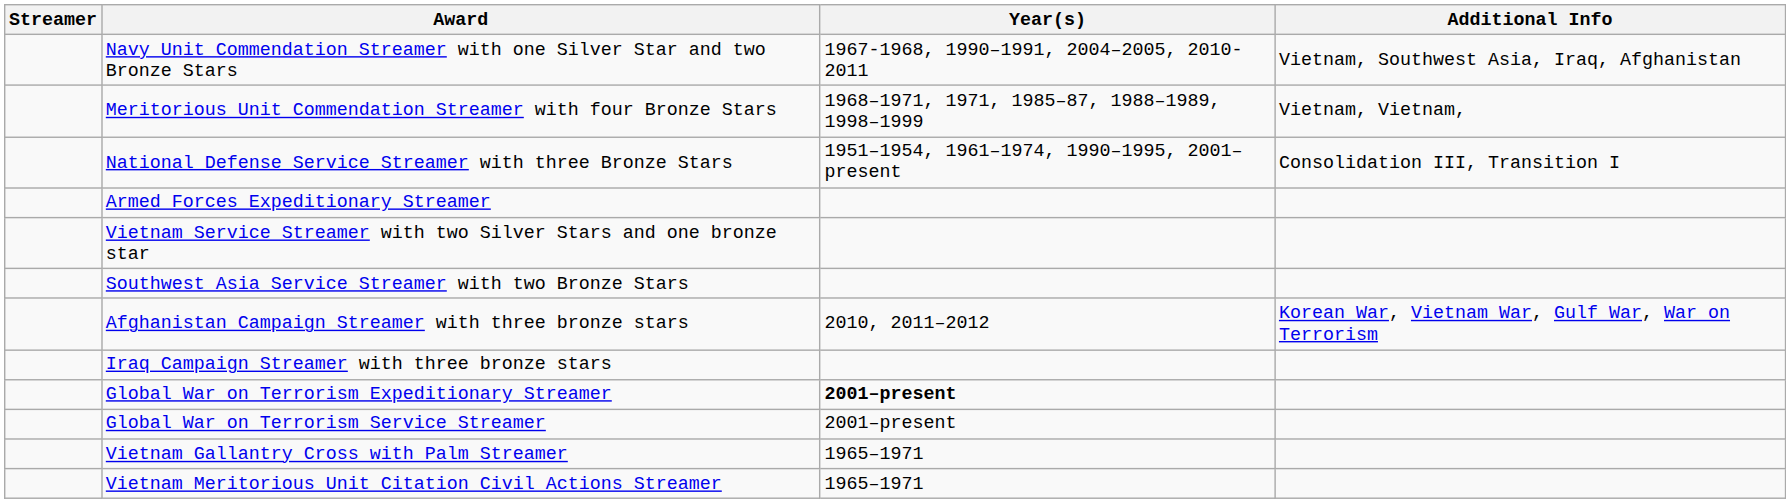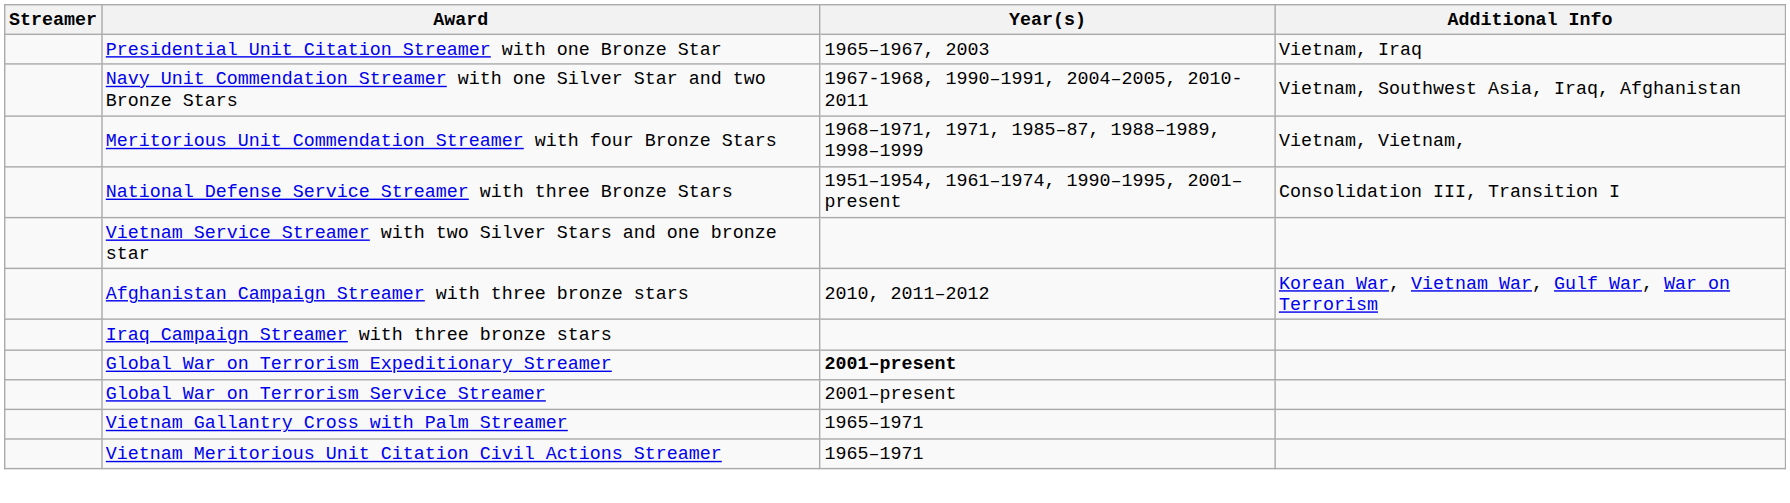+ row: Presidential Unit Citation Streamer with one Bronze Star | 1965–1967, 2003 | Vietnam, Iraq
- row: Armed Forces Expeditionary Streamer
- row: Southwest Asia Service Streamer with two Bronze Stars
